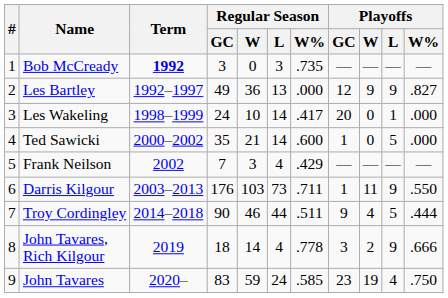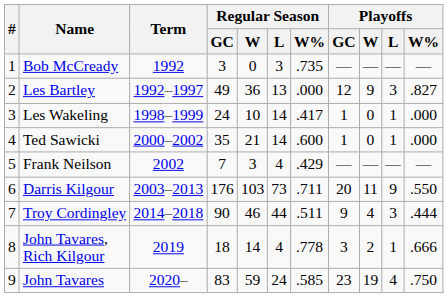Bob McCready | Term: bold -> normal
Les Bartley | Playoffs / L: 9 -> 3
Les Wakeling | Playoffs / GC: 20 -> 1
Ted Sawicki | Playoffs / L: 5 -> 1
Darris Kilgour | Playoffs / GC: 1 -> 20
Troy Cordingley | Playoffs / L: 5 -> 3
John Tavares, Rich Kilgour | Playoffs / L: 9 -> 1
